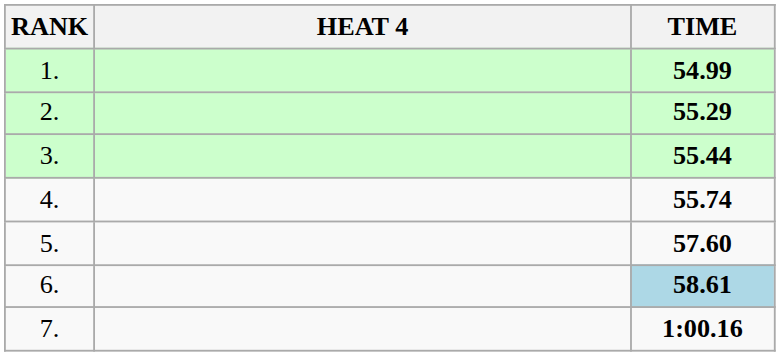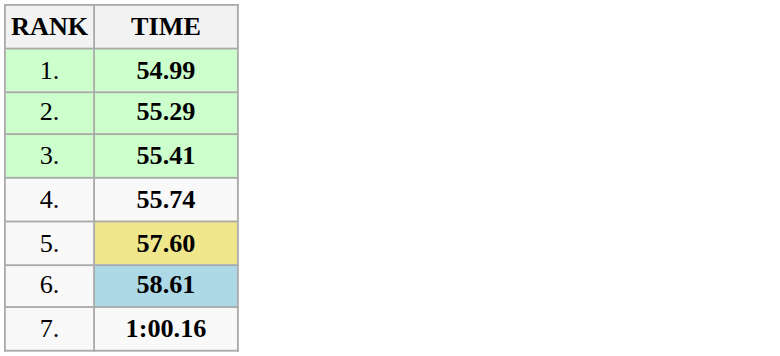- column: HEAT 4
3. | TIME: 55.44 -> 55.41
5. | TIME: no background -> khaki background
